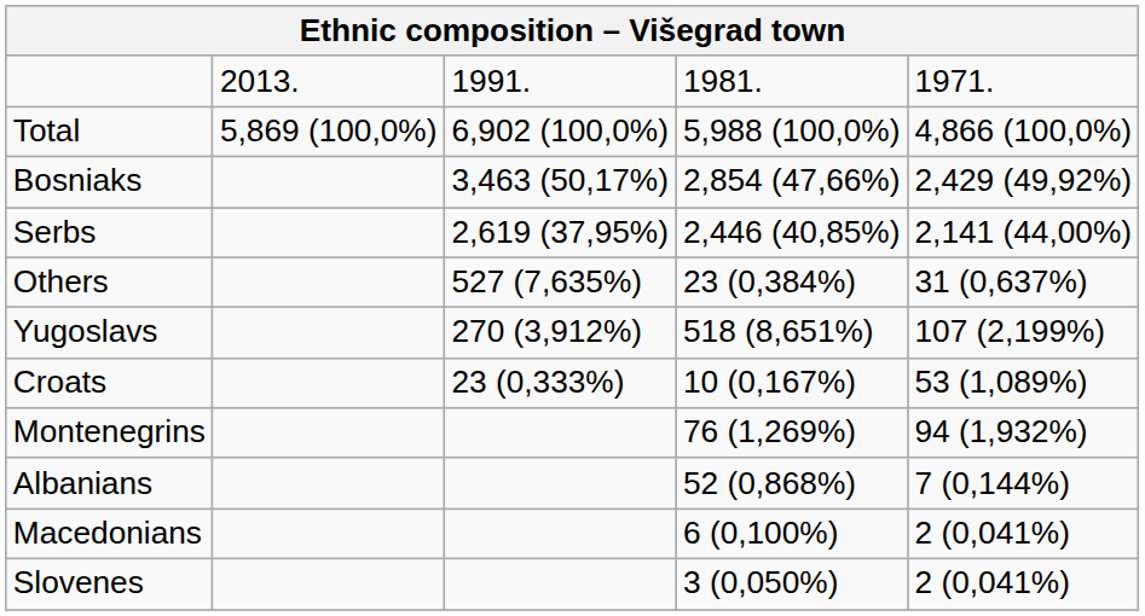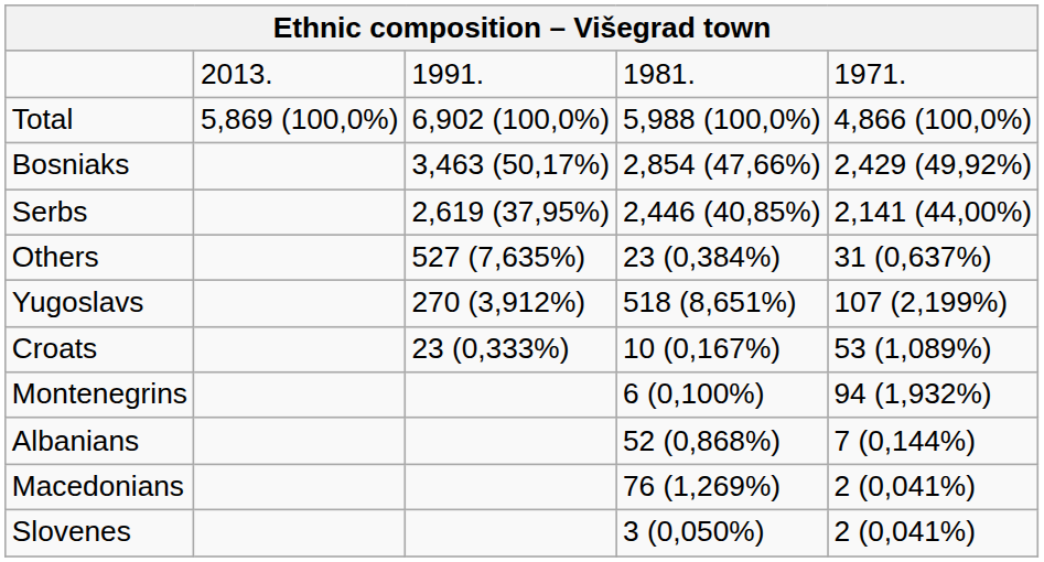Montenegrins | column 4: 76 (1,269%) -> 6 (0,100%)
Macedonians | column 4: 6 (0,100%) -> 76 (1,269%)
